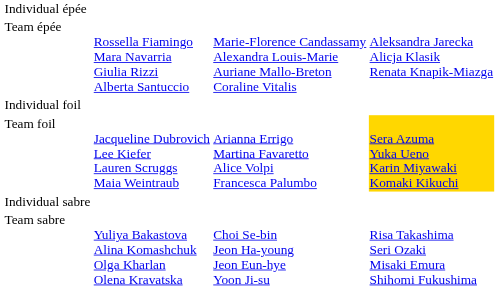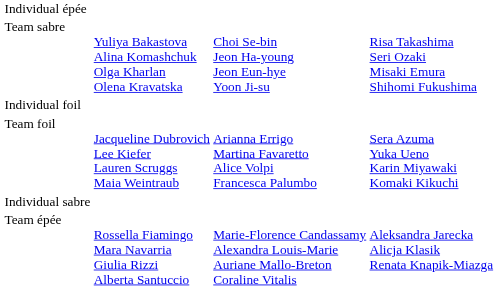rows swapped: Team épée <-> Team sabre
Team foil | column 4: gold background -> no background
